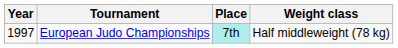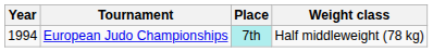European Judo Championships | Year: 1997 -> 1994
